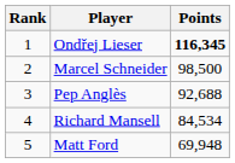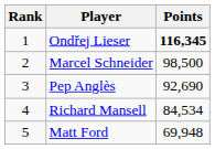Pep Anglès | Points: 92,688 -> 92,690
